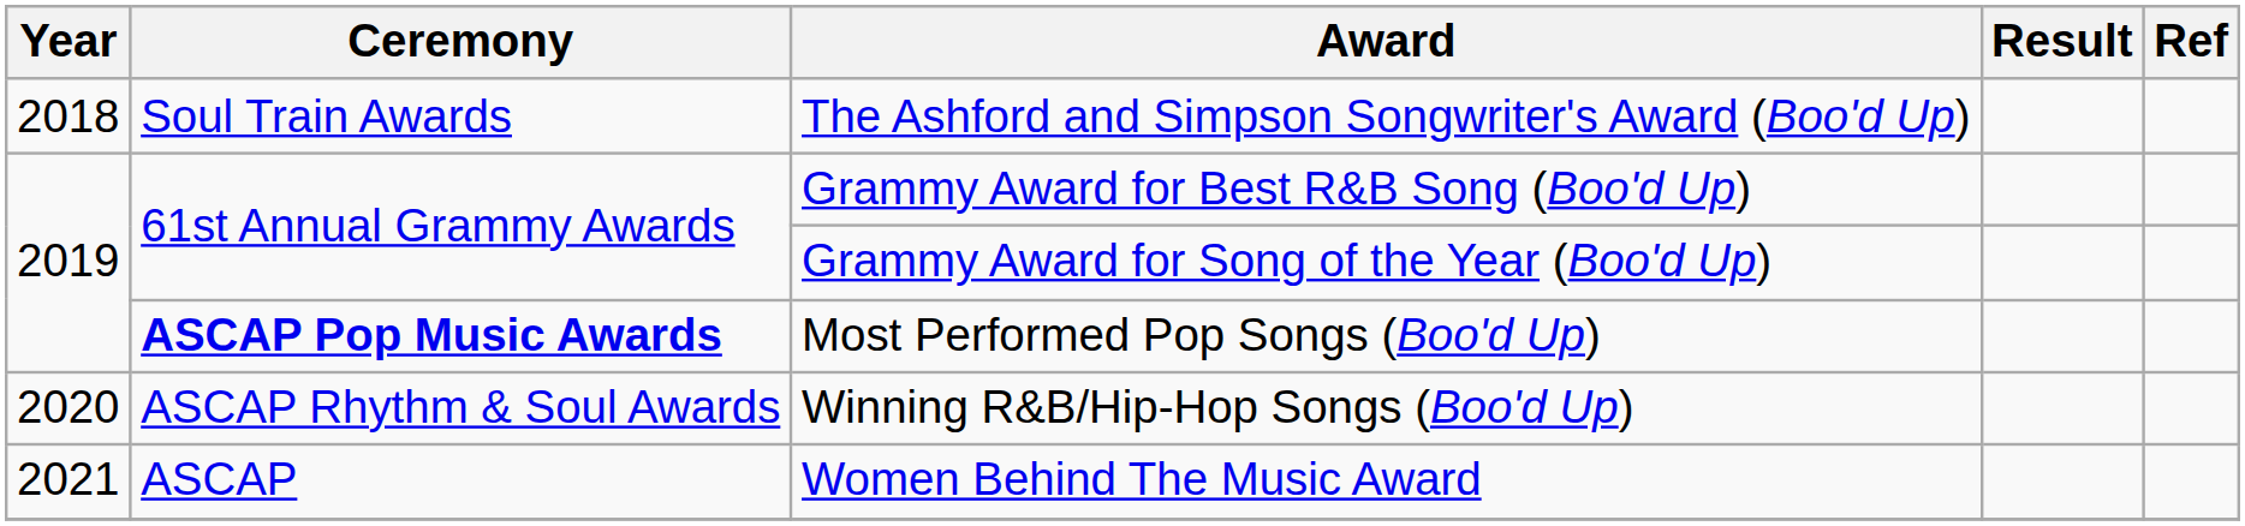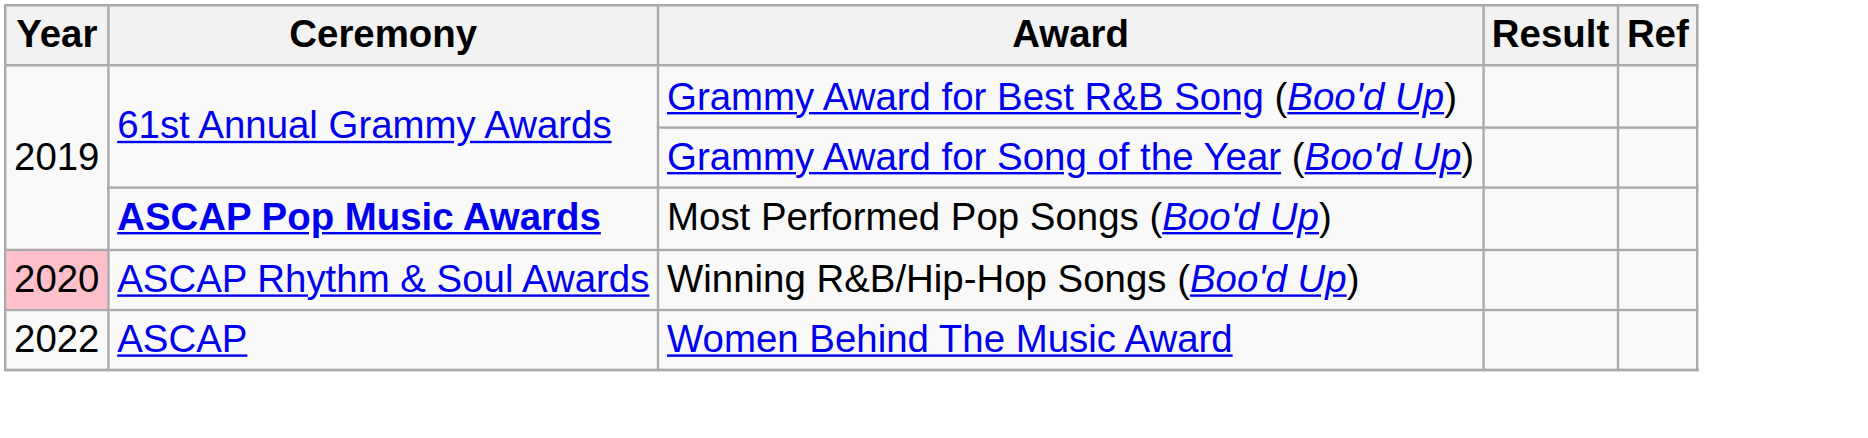- row: 2018 | Soul Train Awards | The Ashford and Simpson Songwriter's Award (Boo'd Up)
Winning R&B/Hip-Hop Songs (Boo'd Up) | Year: no background -> pink background
Women Behind The Music Award | Year: 2021 -> 2022
